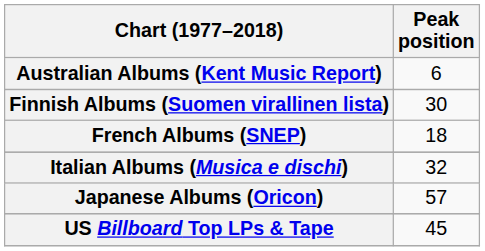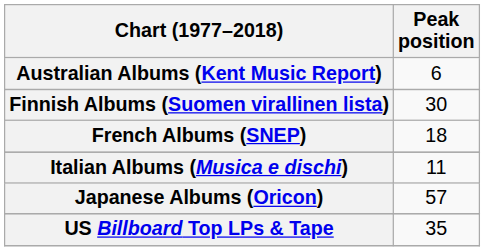Italian Albums (Musica e dischi) | Peak position: 32 -> 11
US Billboard Top LPs & Tape | Peak position: 45 -> 35
